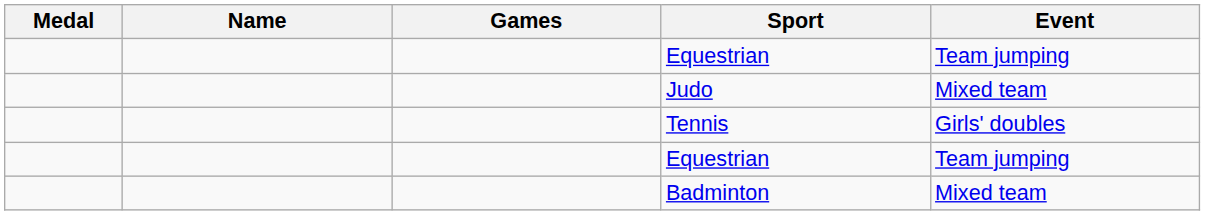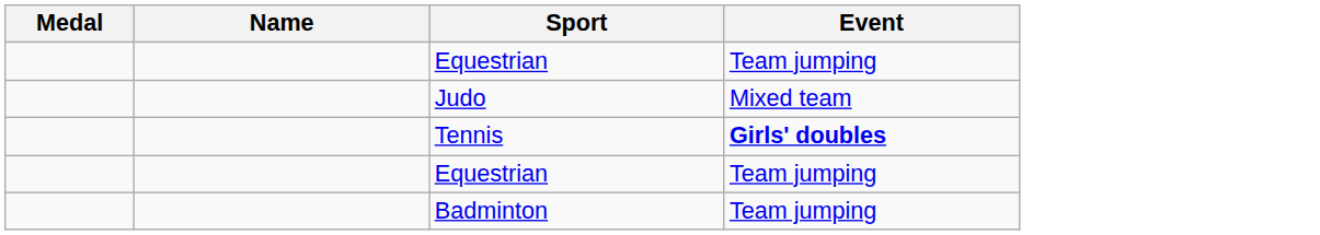- column: Games
Tennis | Event: normal -> bold
Badminton | Event: Mixed team -> Team jumping
